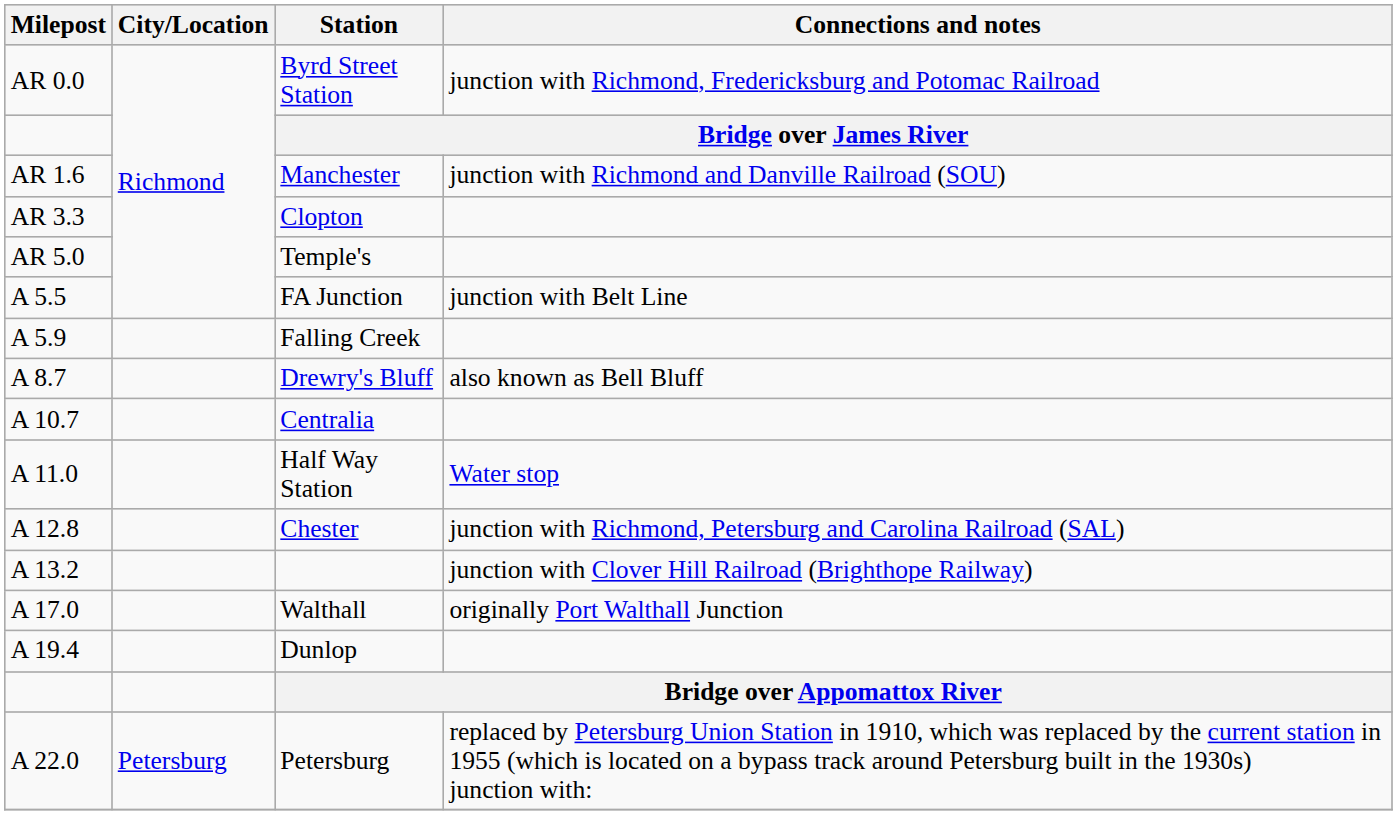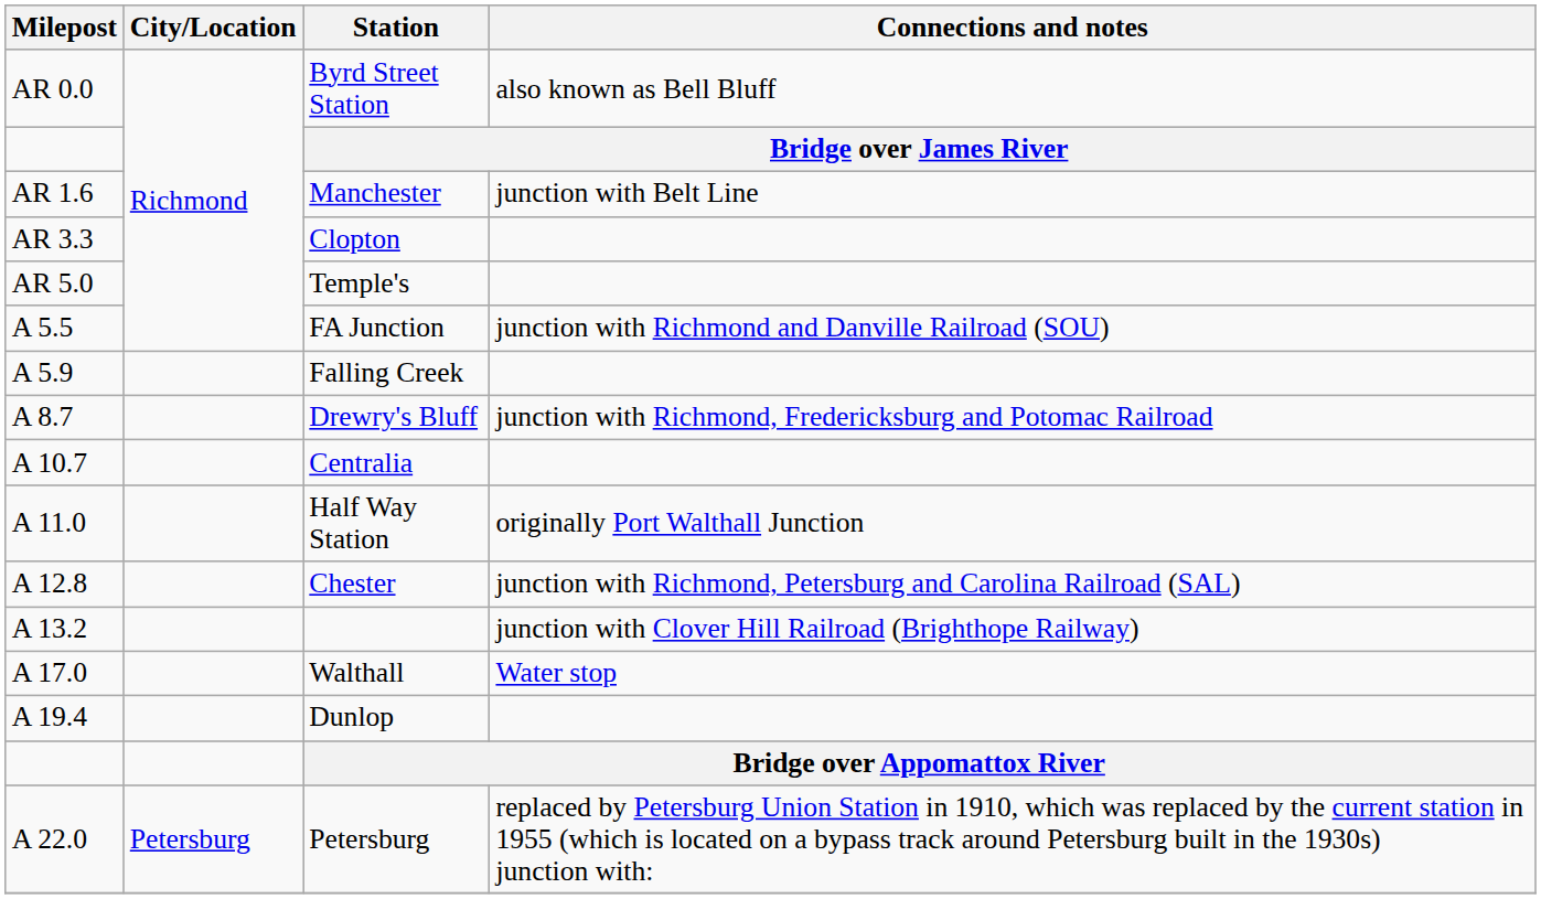Byrd Street Station | Connections and notes: junction with Richmond, Fredericksburg and Potomac Railroad -> also known as Bell Bluff
Manchester | Connections and notes: junction with Richmond and Danville Railroad (SOU) -> junction with Belt Line
FA Junction | Connections and notes: junction with Belt Line -> junction with Richmond and Danville Railroad (SOU)
Drewry's Bluff | Connections and notes: also known as Bell Bluff -> junction with Richmond, Fredericksburg and Potomac Railroad
Half Way Station | Connections and notes: Water stop -> originally Port Walthall Junction
Walthall | Connections and notes: originally Port Walthall Junction -> Water stop
